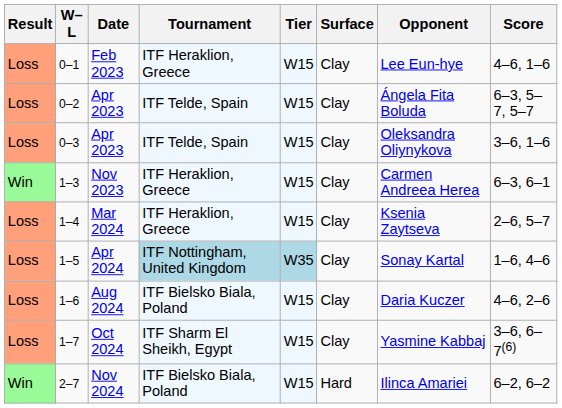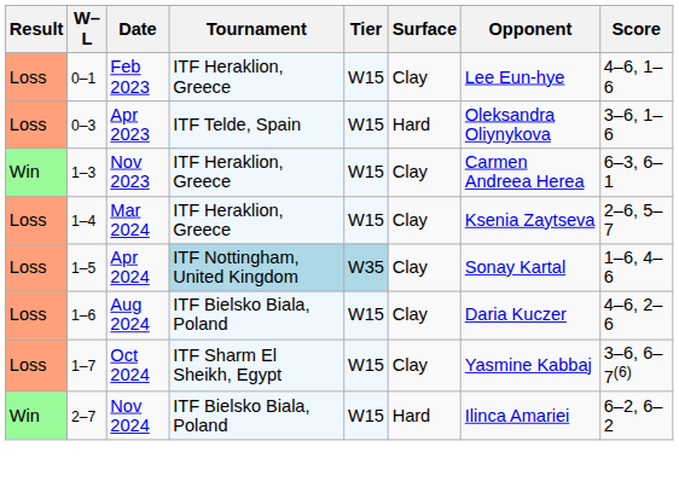- row: Loss | 0–2 | Apr 2023 | ITF Telde, Spain | W15 | Clay | Ángela Fita Boluda | 6–3, 5–7, 5–7
0–3 | Surface: Clay -> Hard
